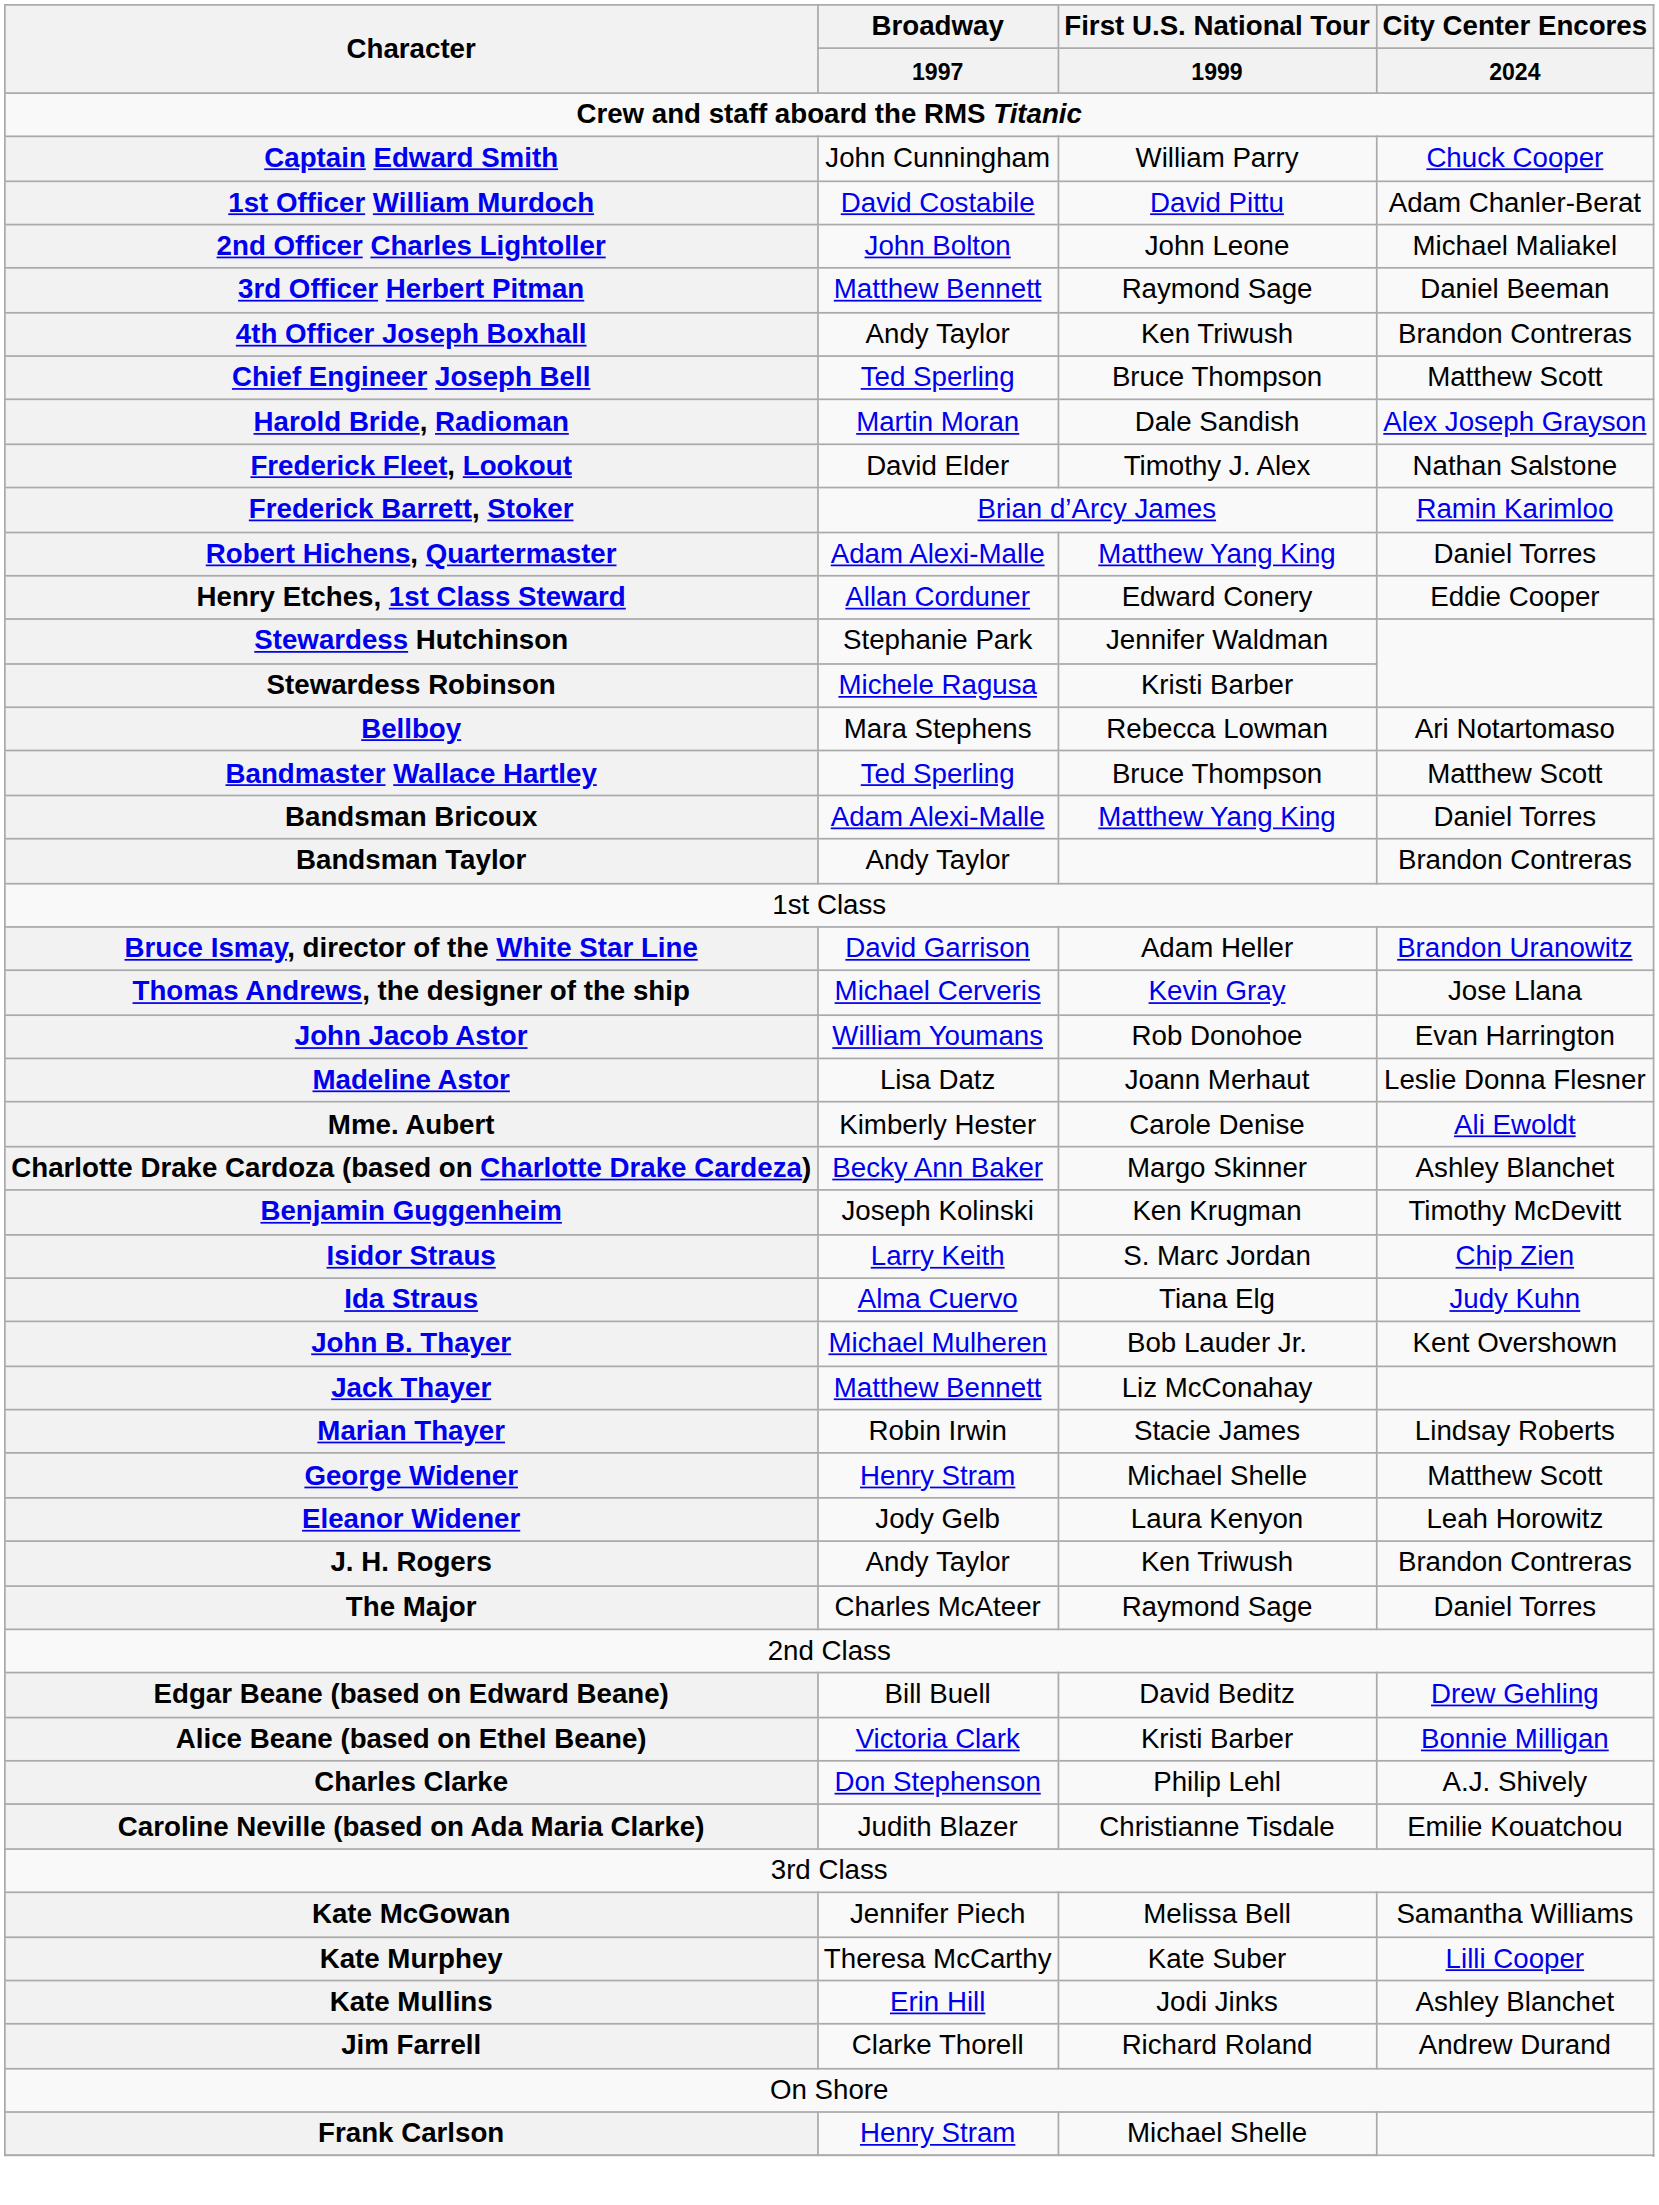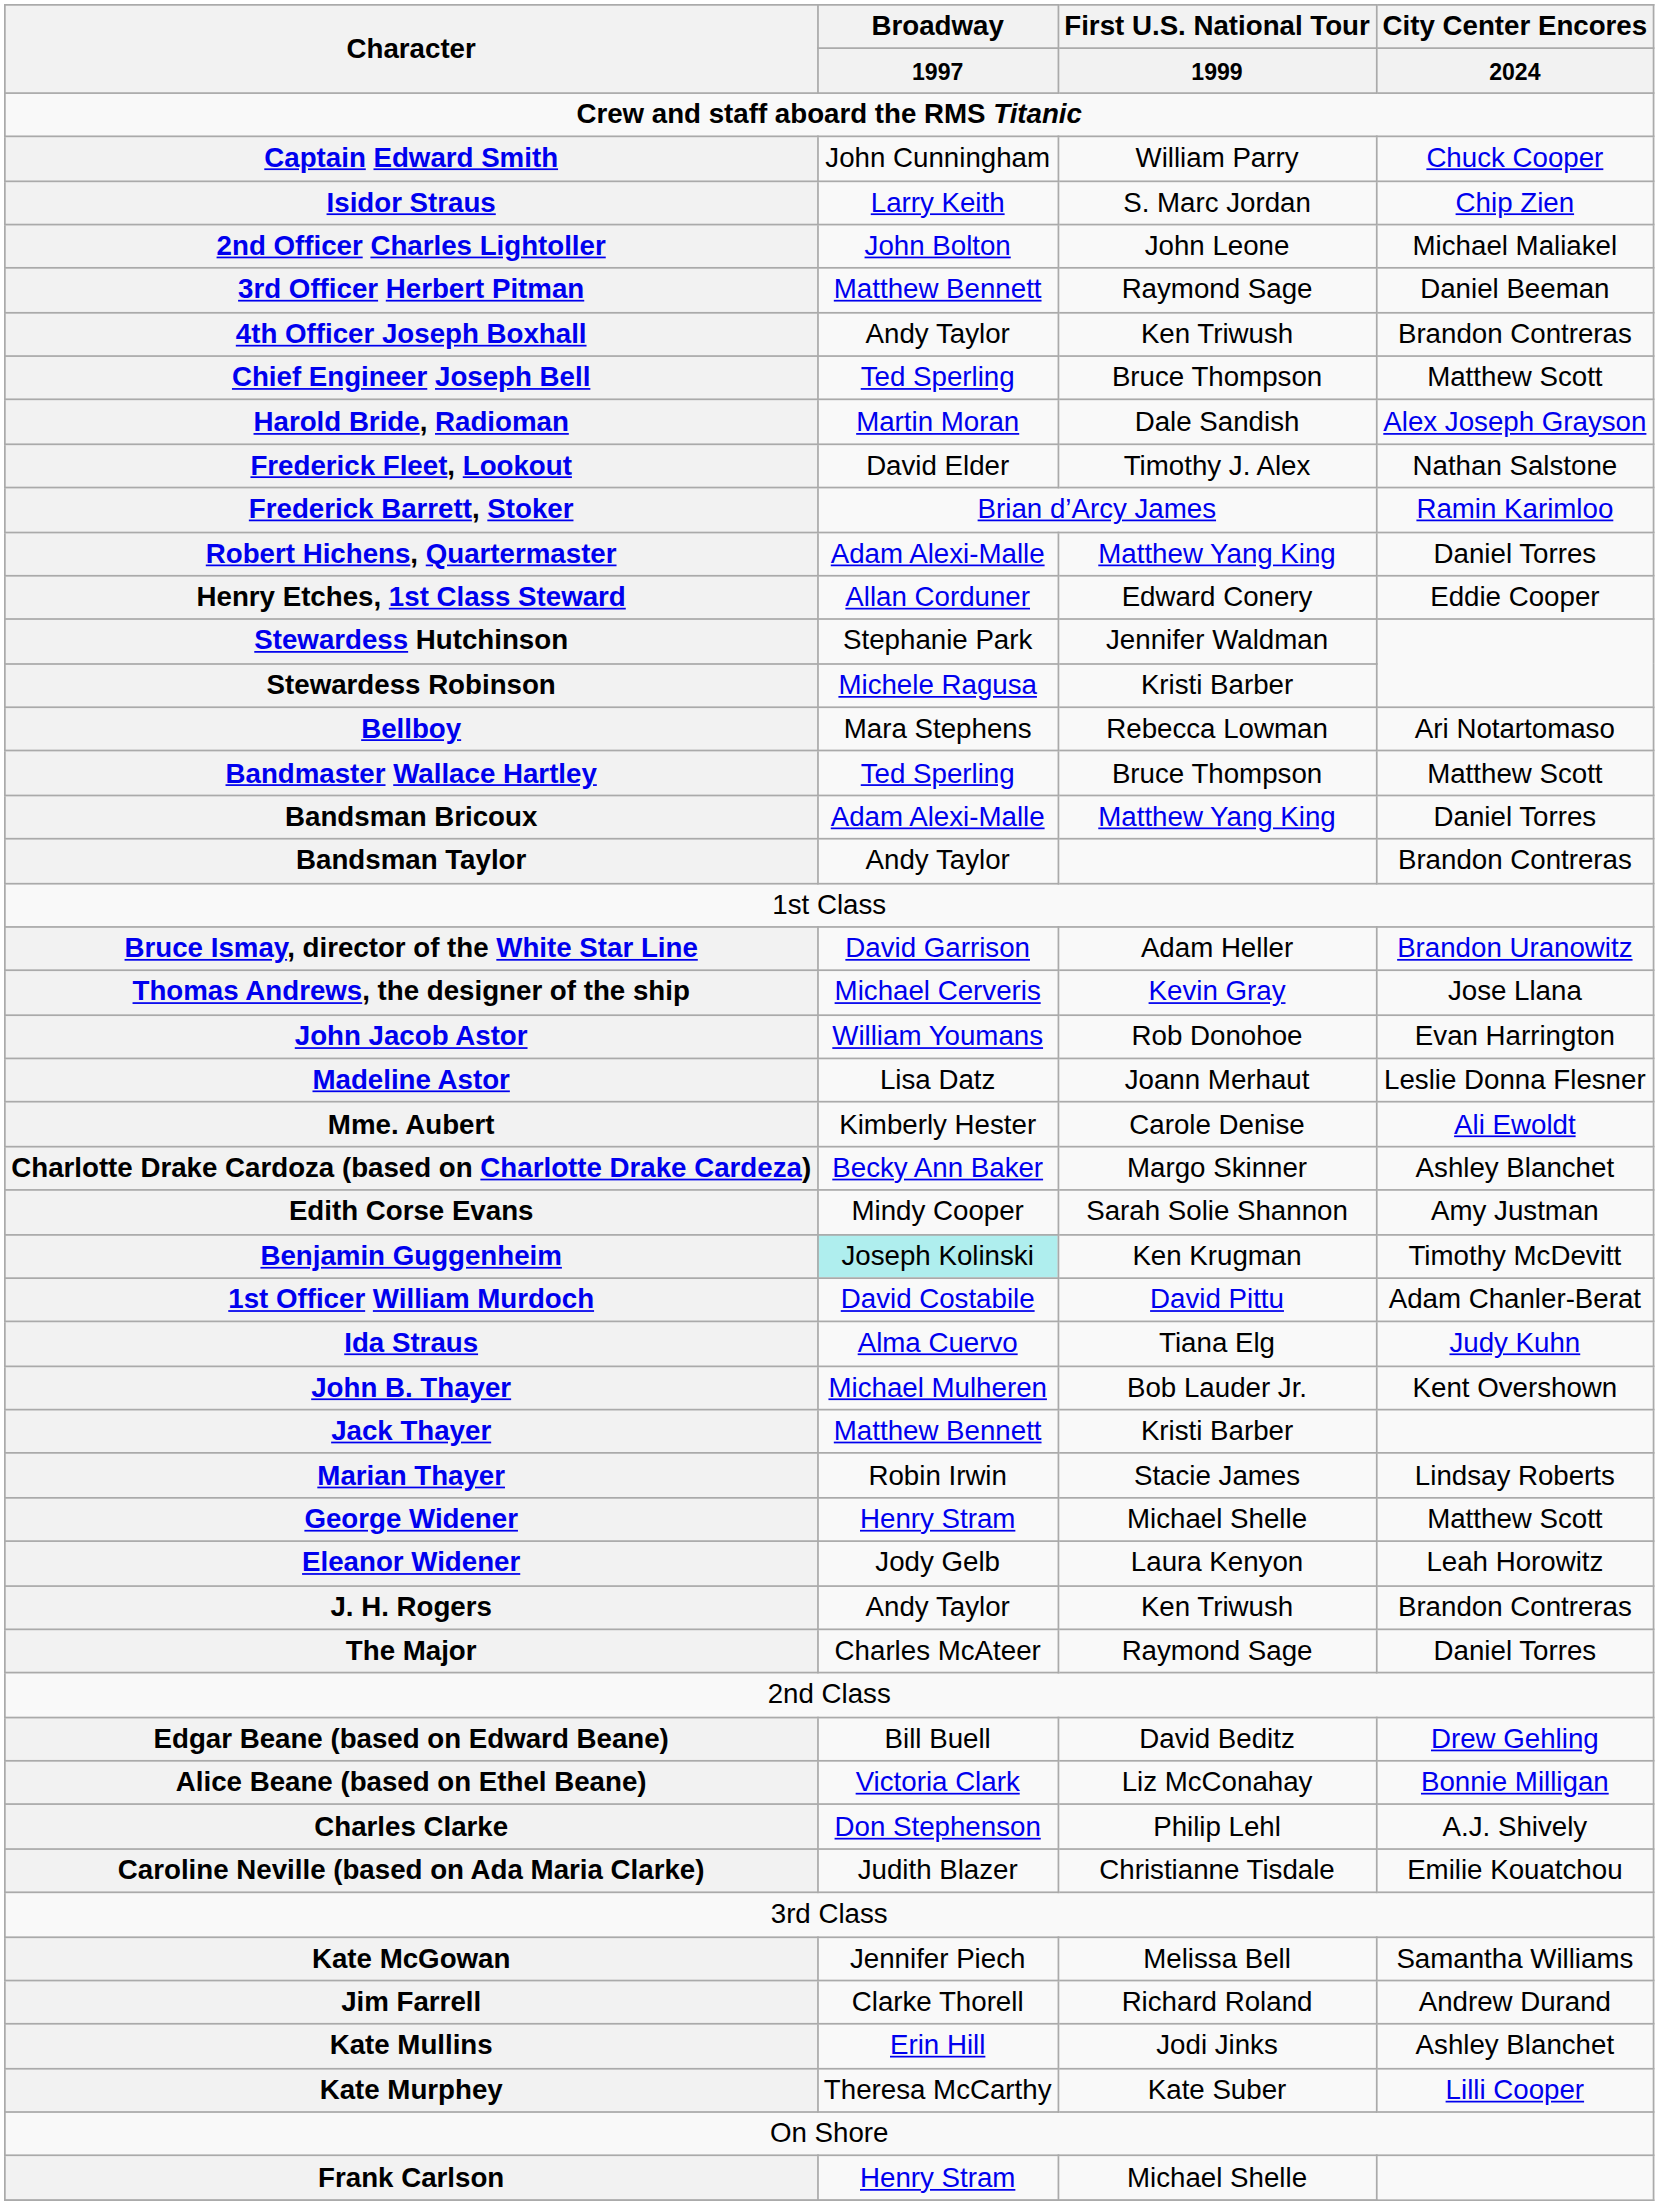rows swapped: 1st Officer William Murdoch <-> Isidor Straus
+ row: Edith Corse Evans | Mindy Cooper | Sarah Solie Shannon | Amy Justman
Benjamin Guggenheim | Broadway / 1997: no background -> paleturquoise background
Jack Thayer | First U.S. National Tour / 1999: Liz McConahay -> Kristi Barber
Alice Beane (based on Ethel Beane) | First U.S. National Tour / 1999: Kristi Barber -> Liz McConahay
rows swapped: Kate Murphey <-> Jim Farrell
